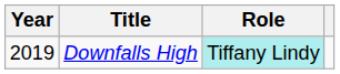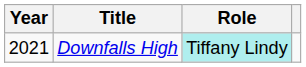Downfalls High | Year: 2019 -> 2021
